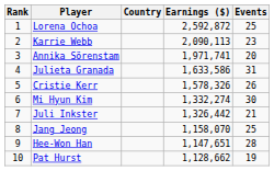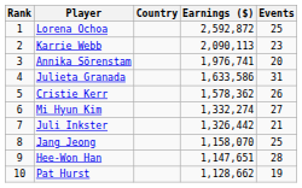Annika Sörenstam | Earnings ($): 1,971,741 -> 1,976,741
Cristie Kerr | Earnings ($): 1,578,326 -> 1,578,362
Mi Hyun Kim | Events: 30 -> 27
